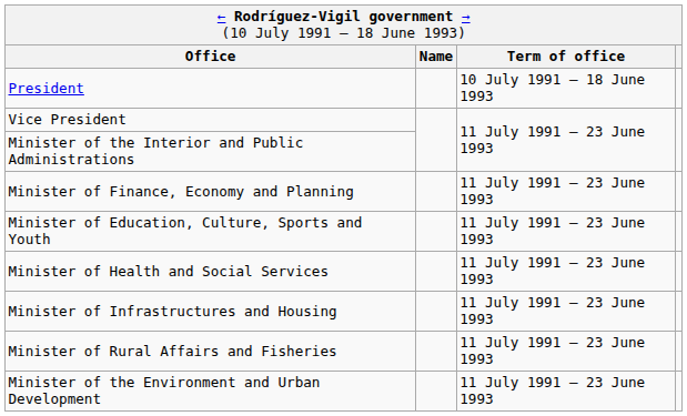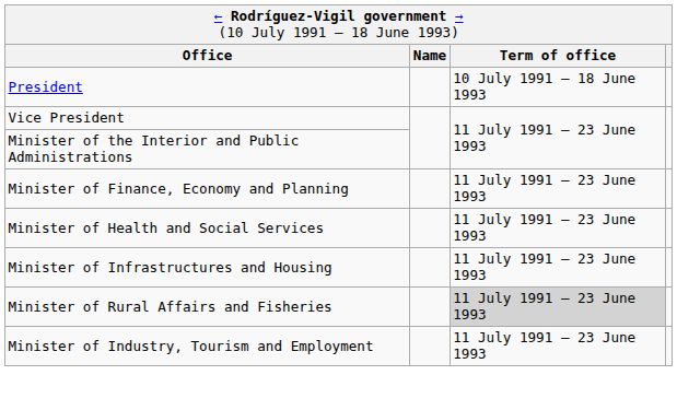- row: Minister of Education, Culture, Sports and Youth | 11 July 1991 – 23 June 1993
Minister of Rural Affairs and Fisheries | column 3: no background -> lightgrey background
+ row: Minister of Industry, Tourism and Employment | 11 July 1991 – 23 June 1993
- row: Minister of the Environment and Urban Development | 11 July 1991 – 23 June 1993
